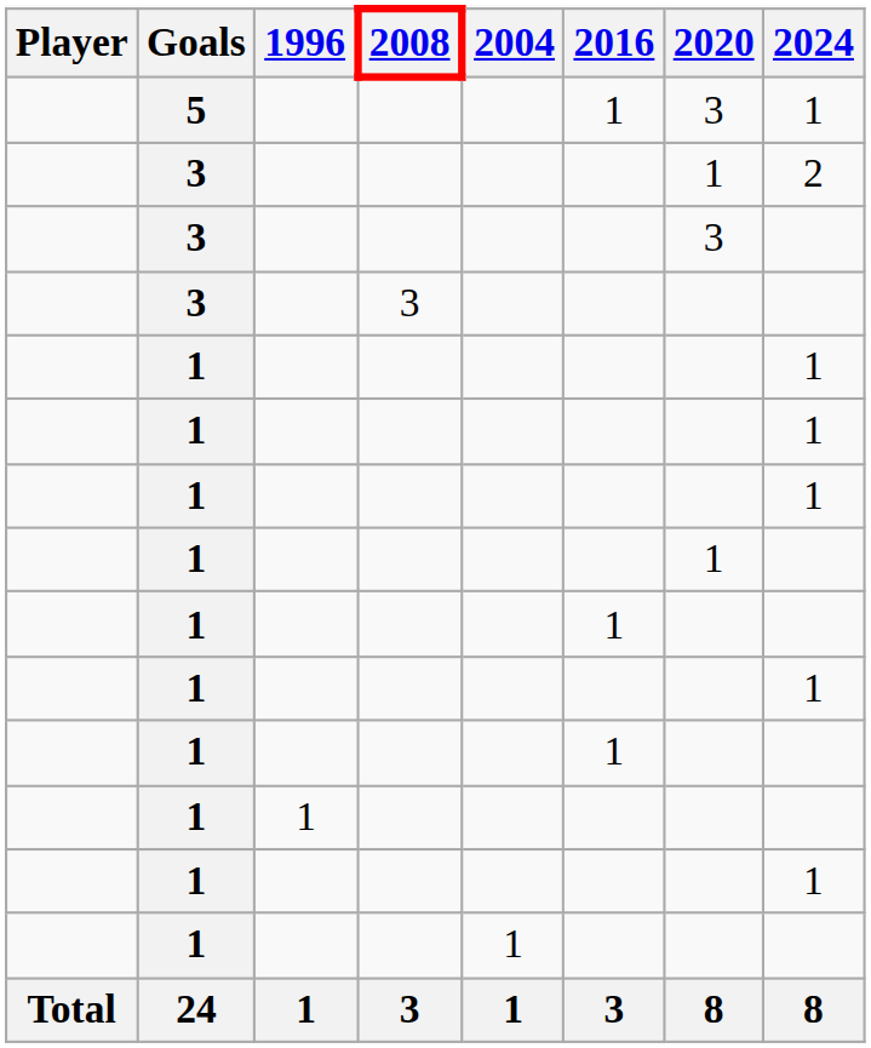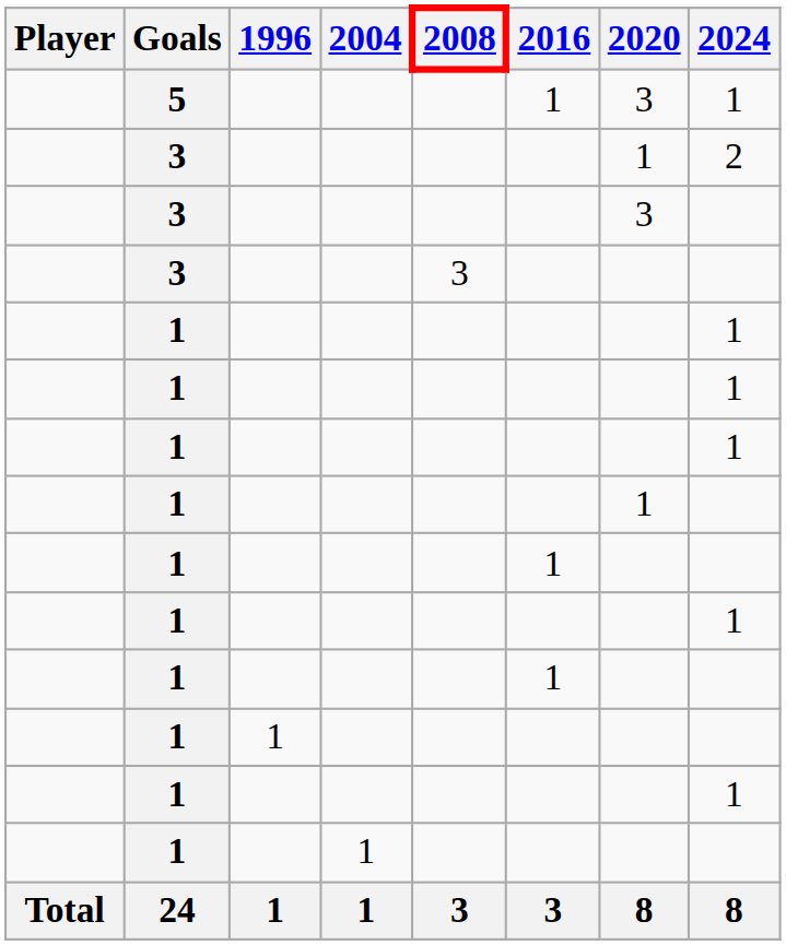columns swapped: 2004 <-> 2008
